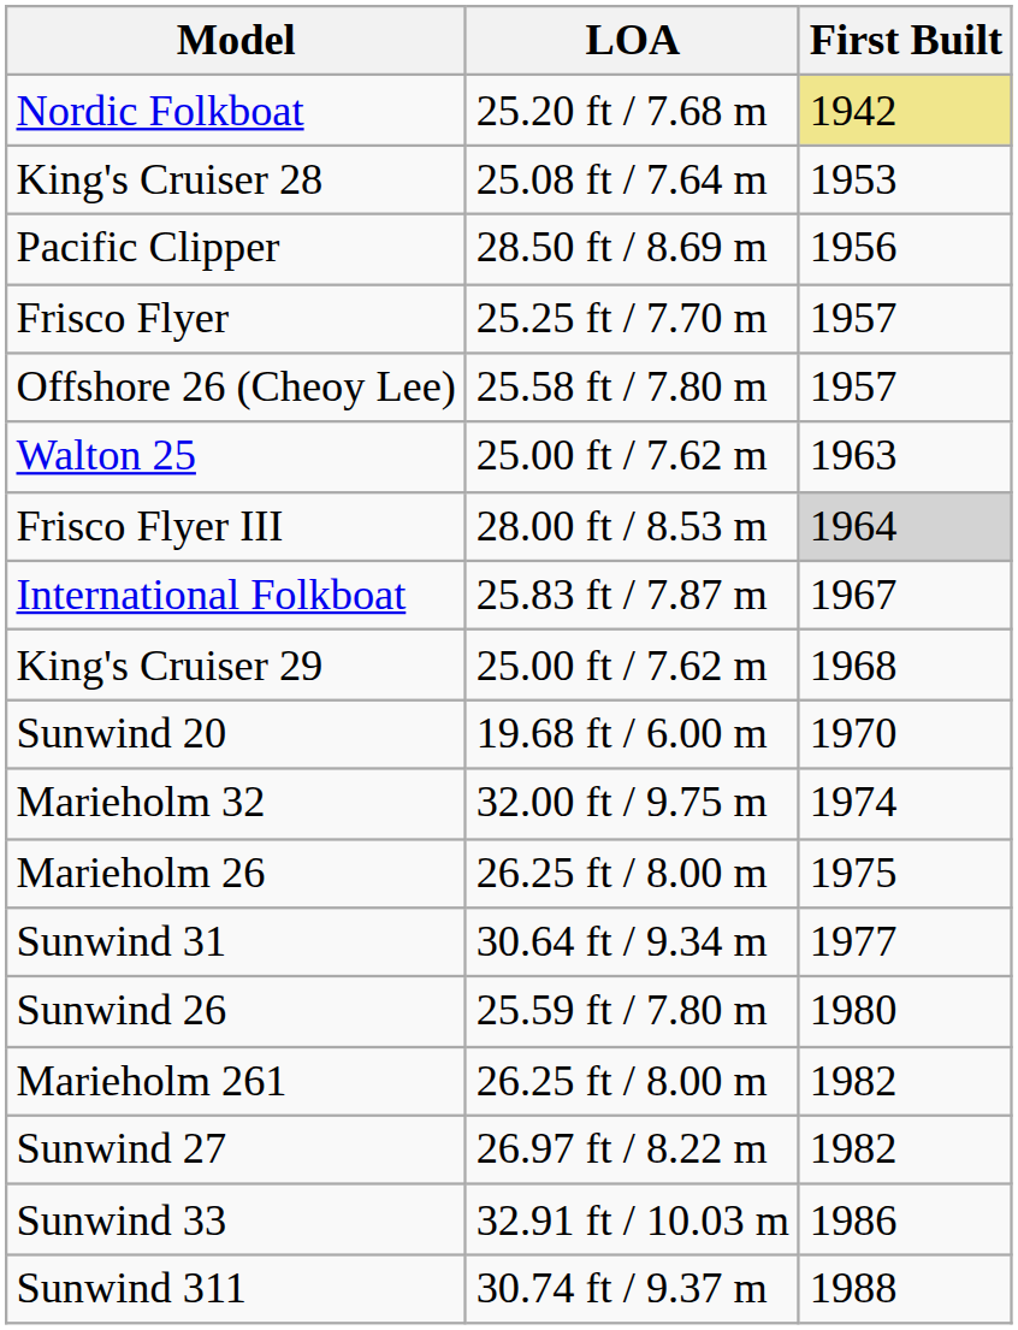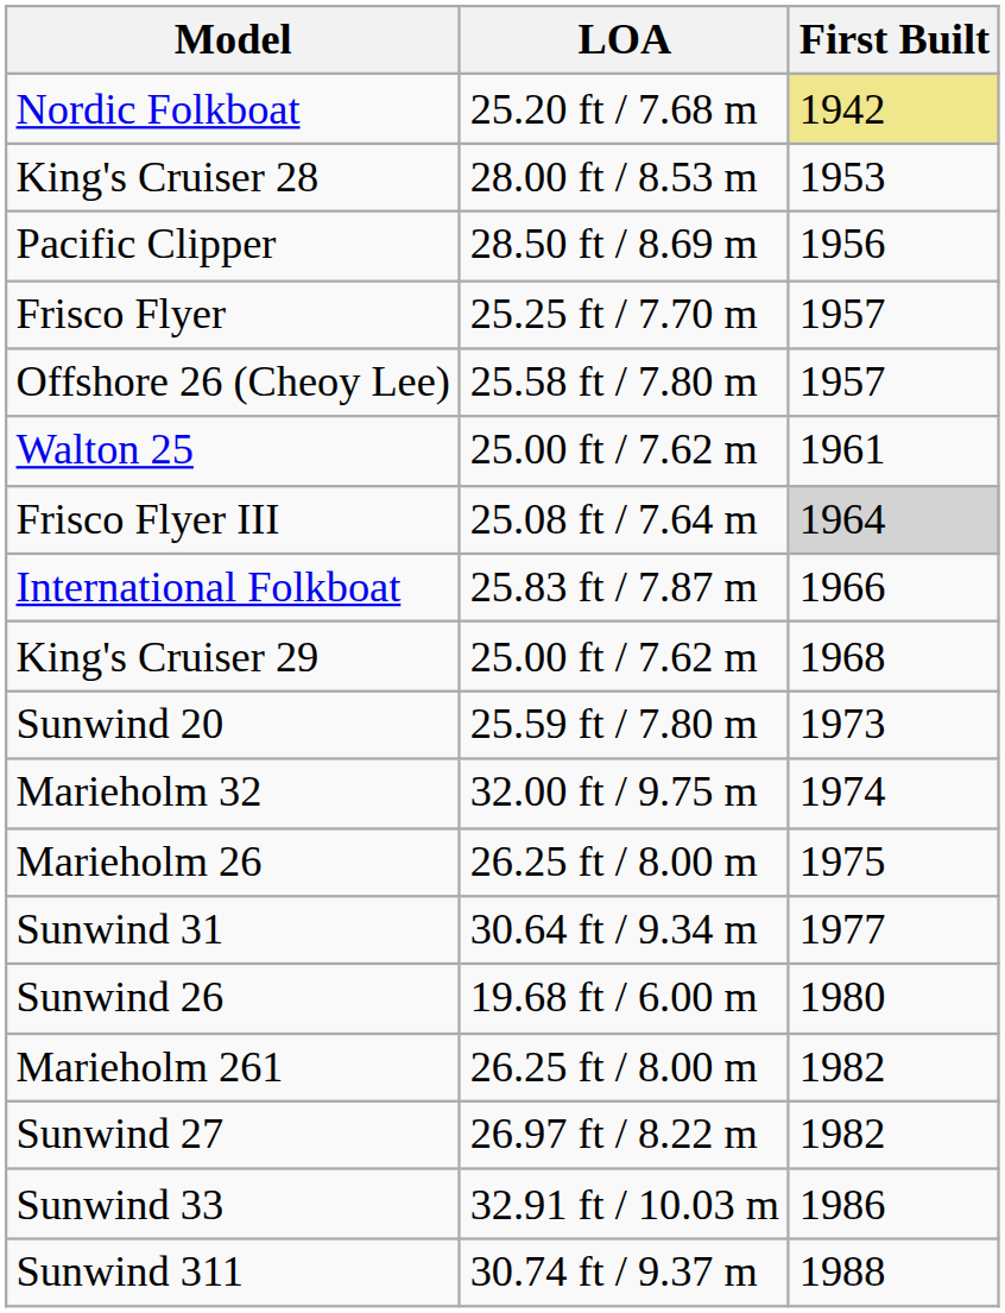King's Cruiser 28 | LOA: 25.08 ft / 7.64 m -> 28.00 ft / 8.53 m
Walton 25 | First Built: 1963 -> 1961
Frisco Flyer III | LOA: 28.00 ft / 8.53 m -> 25.08 ft / 7.64 m
International Folkboat | First Built: 1967 -> 1966
Sunwind 20 | LOA: 19.68 ft / 6.00 m -> 25.59 ft / 7.80 m
Sunwind 20 | First Built: 1970 -> 1973
Sunwind 26 | LOA: 25.59 ft / 7.80 m -> 19.68 ft / 6.00 m
